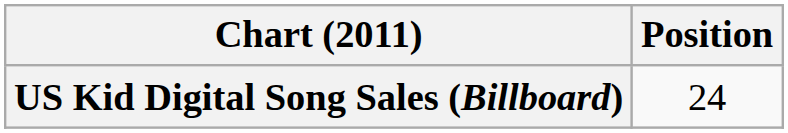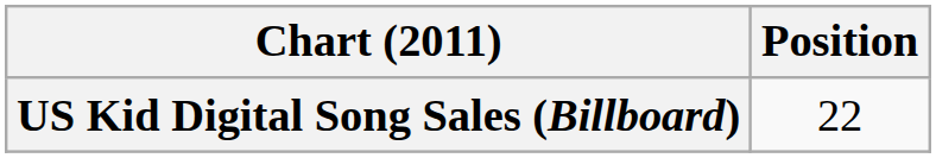US Kid Digital Song Sales (Billboard) | Position: 24 -> 22
